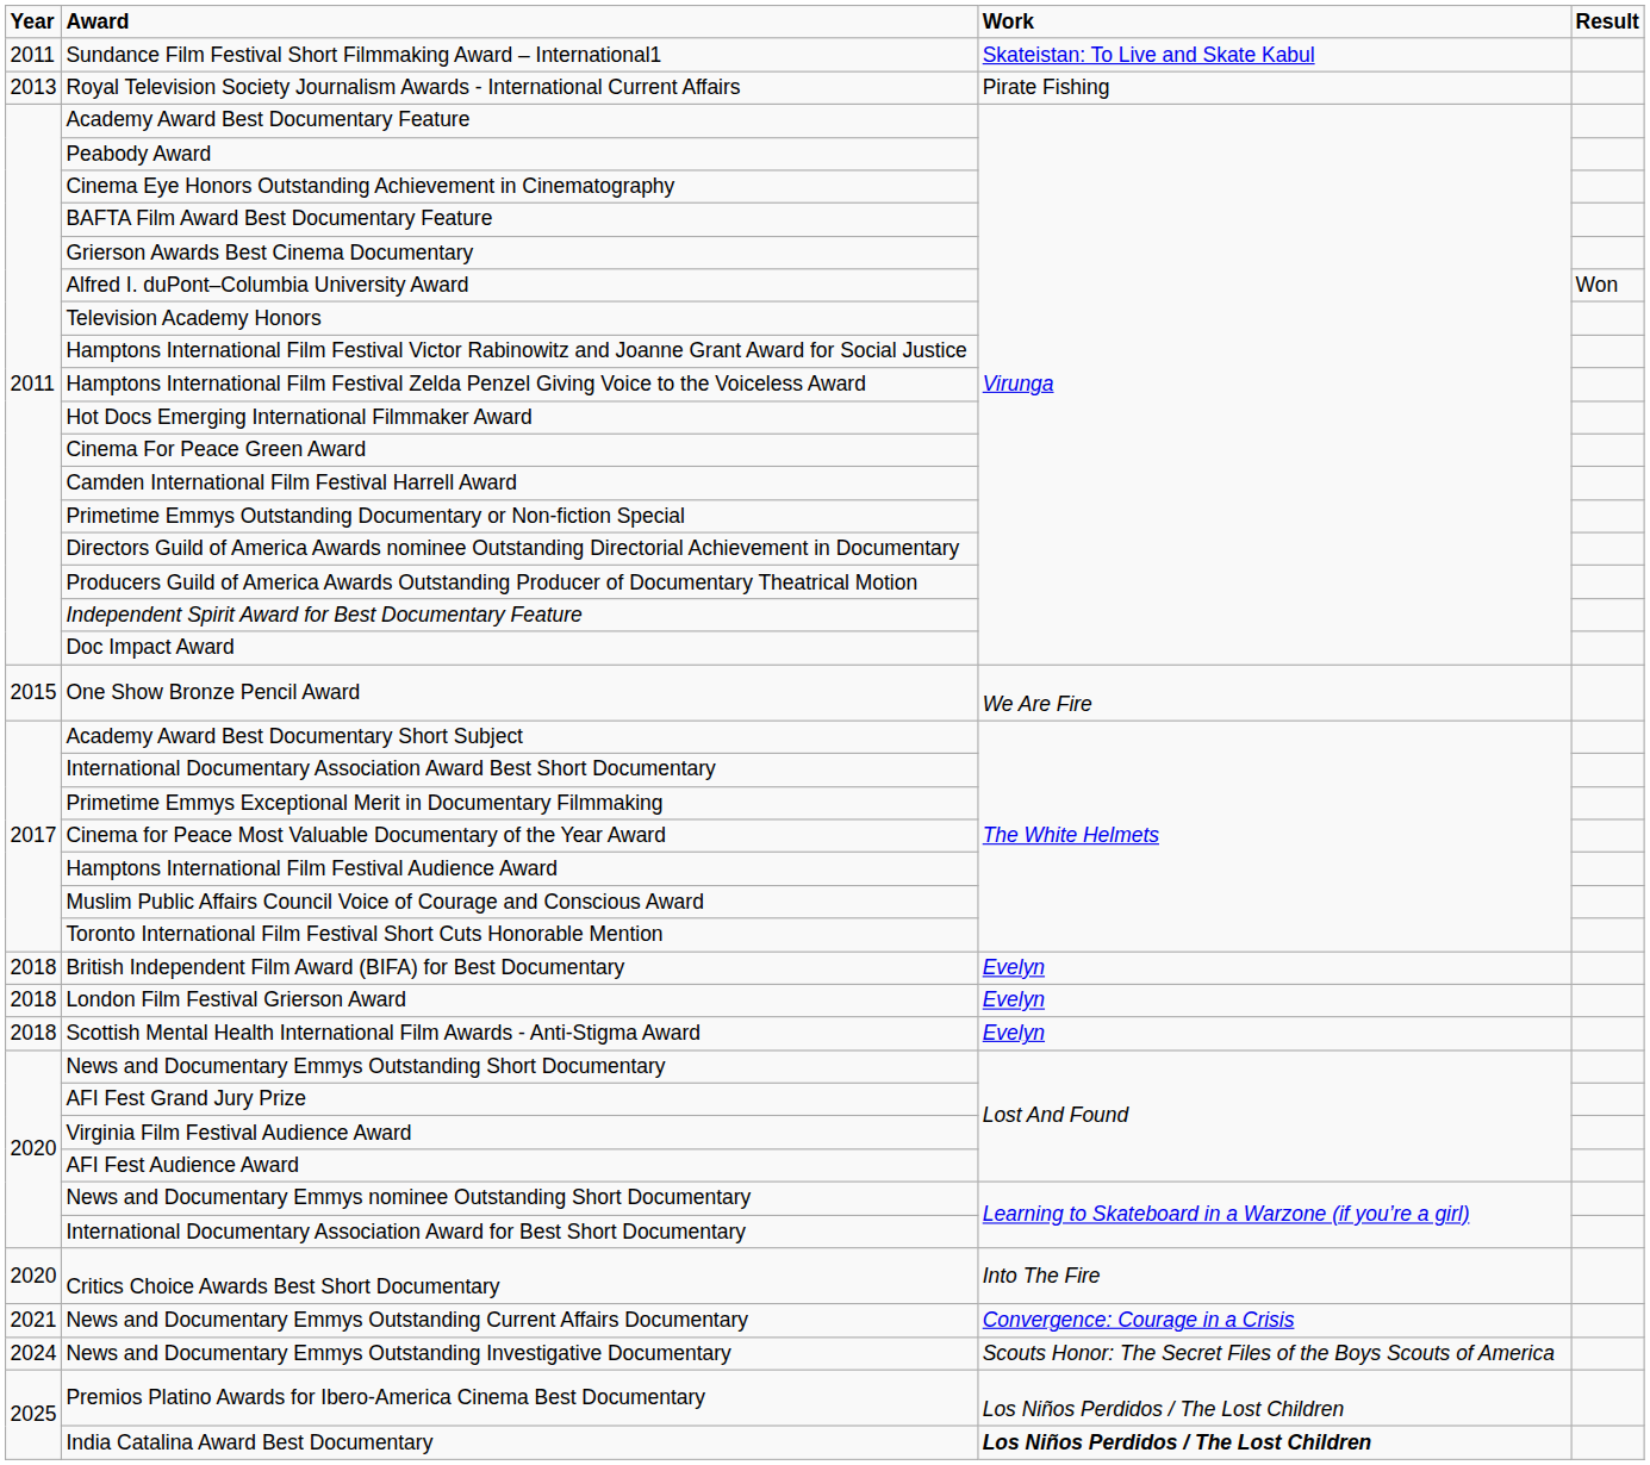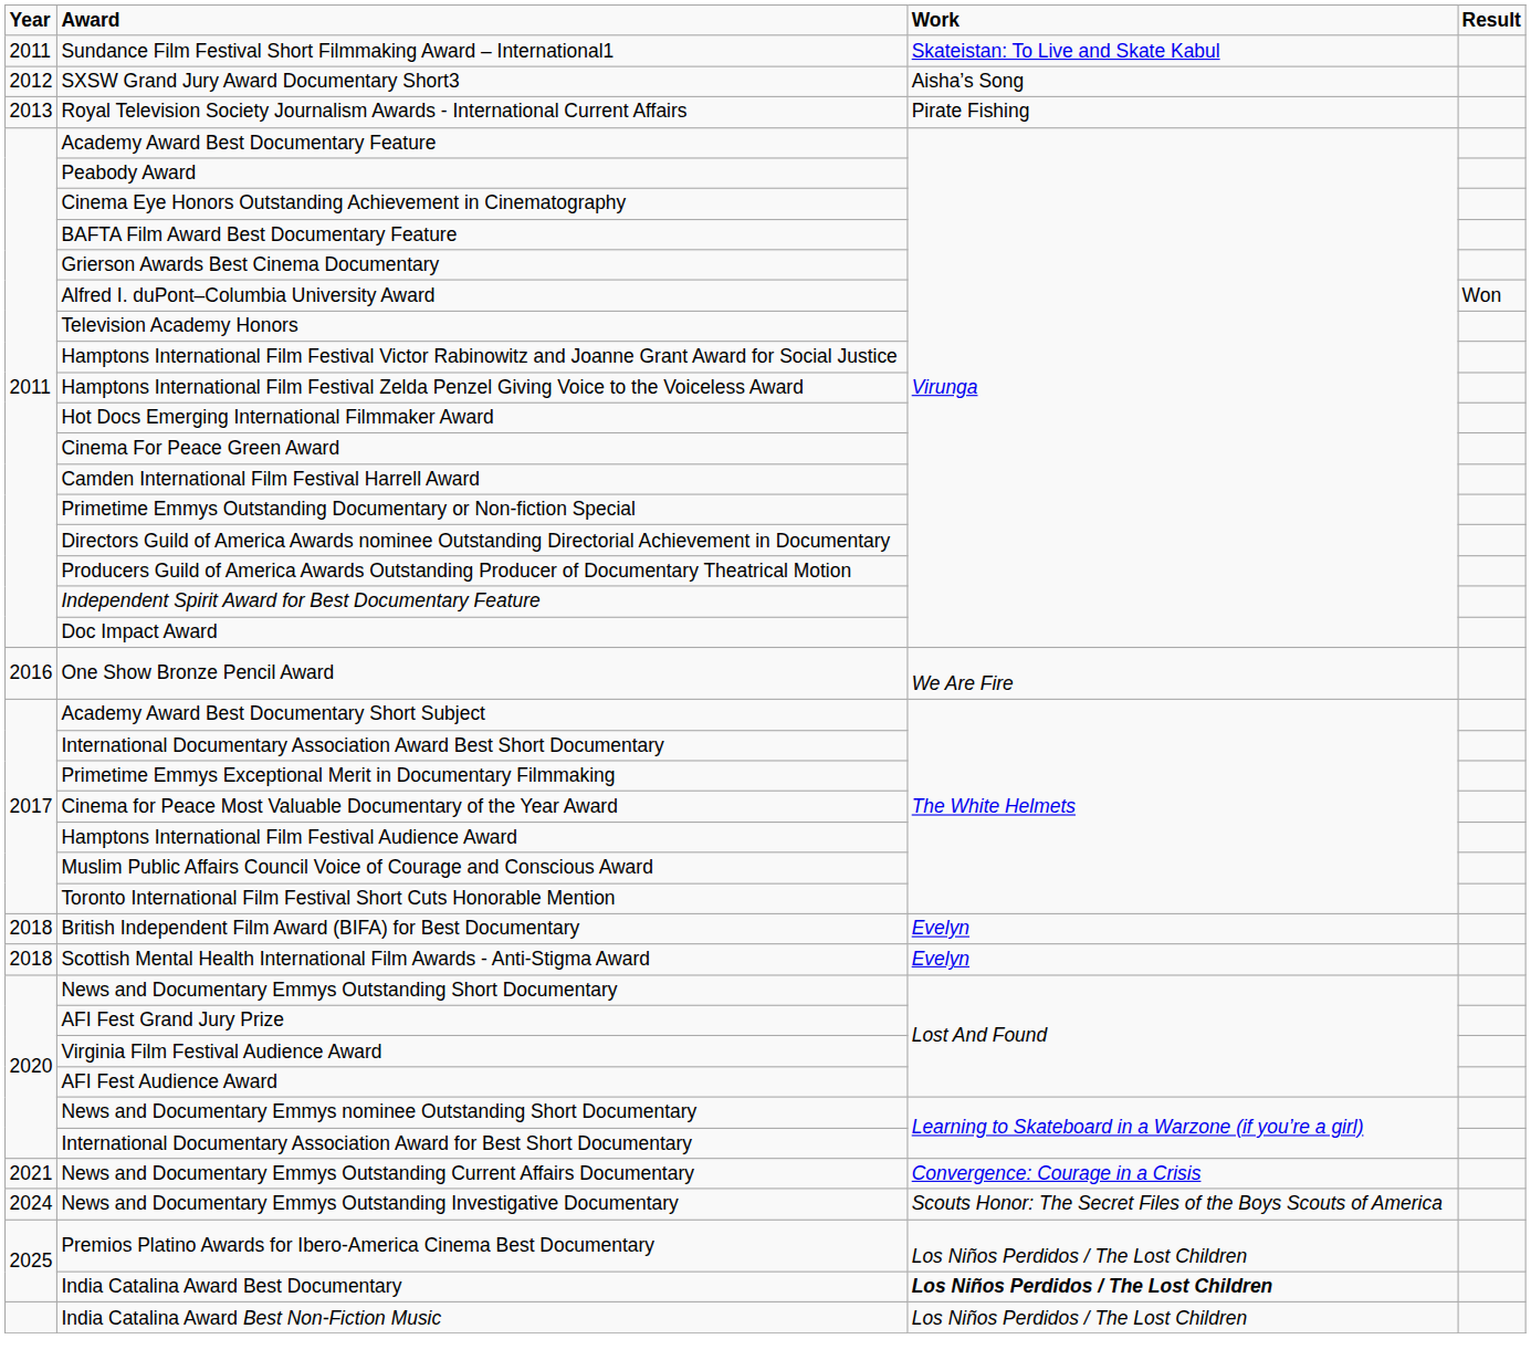+ row: 2012 | SXSW Grand Jury Award Documentary Short3 | Aisha’s Song
One Show Bronze Pencil Award | Year: 2015 -> 2016
- row: 2018 | London Film Festival Grierson Award | Evelyn
- row: 2020 | Critics Choice Awards Best Short Documentary | Into The Fire
+ row: India Catalina Award Best Non-Fiction Music | Los Niños Perdidos / The Lost Children
